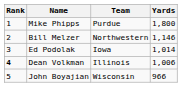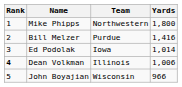Mike Phipps | Team: Purdue -> Northwestern
Bill Melzer | Team: Northwestern -> Purdue
Bill Melzer | Yards: 1,146 -> 1,416
